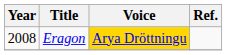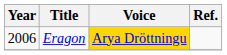Eragon | Year: 2008 -> 2006
